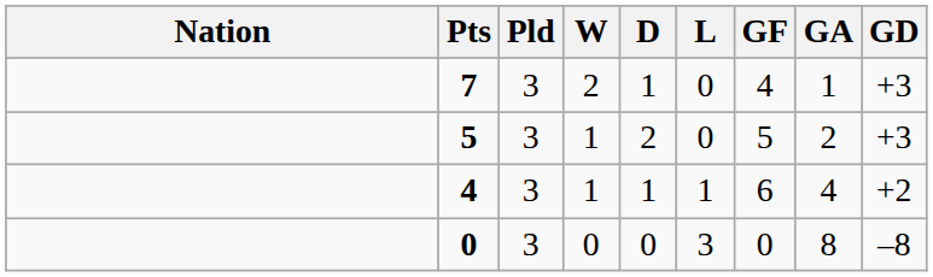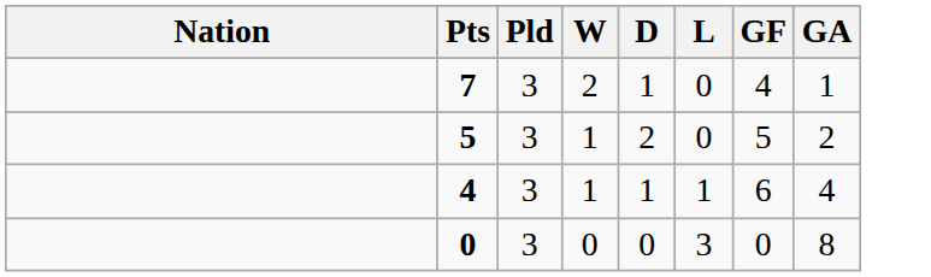- column: GD | +3 | +3 | +2 | –8
